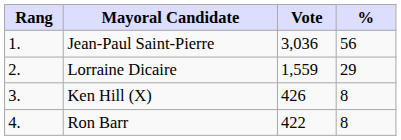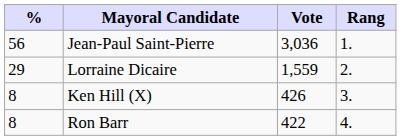columns swapped: Rang <-> %
